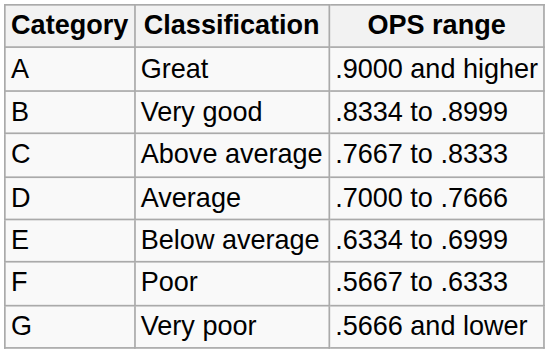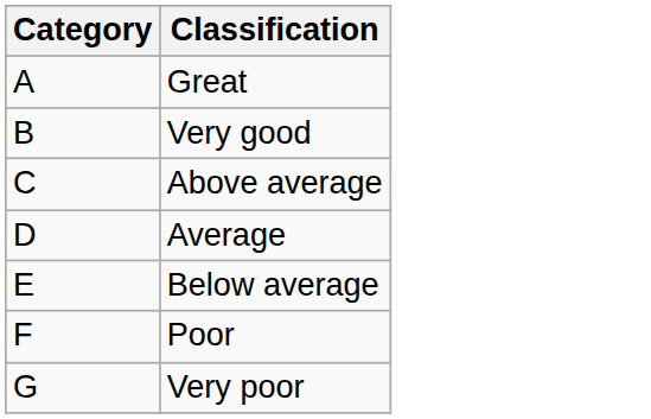- column: OPS range | .9000 and higher | .8334 to .8999 | .7667 to .8333 | .7000 to .7666 | .6334 to .6999 | .5667 to .6333 | .5666 and lower
